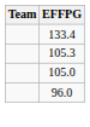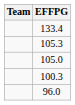+ row: 100.3
